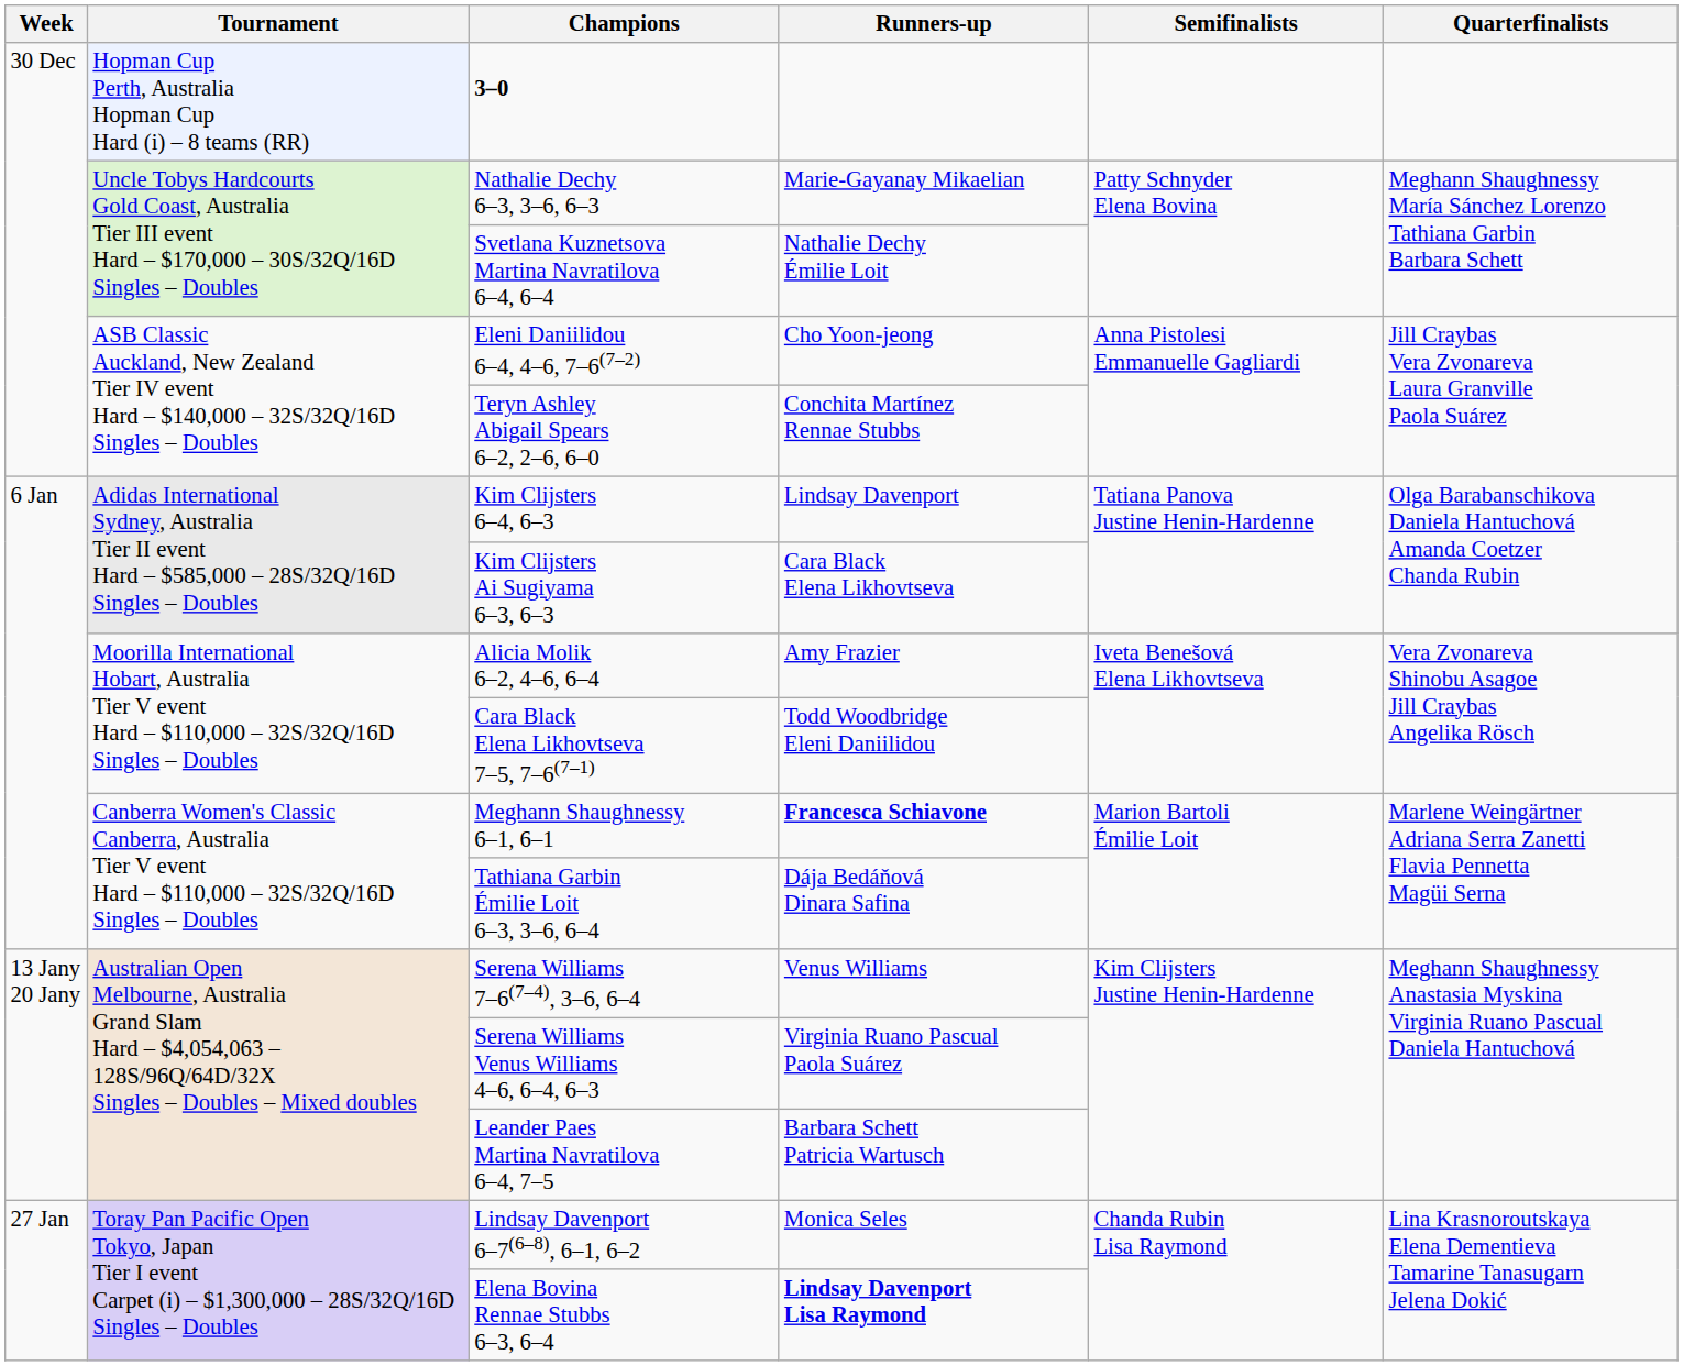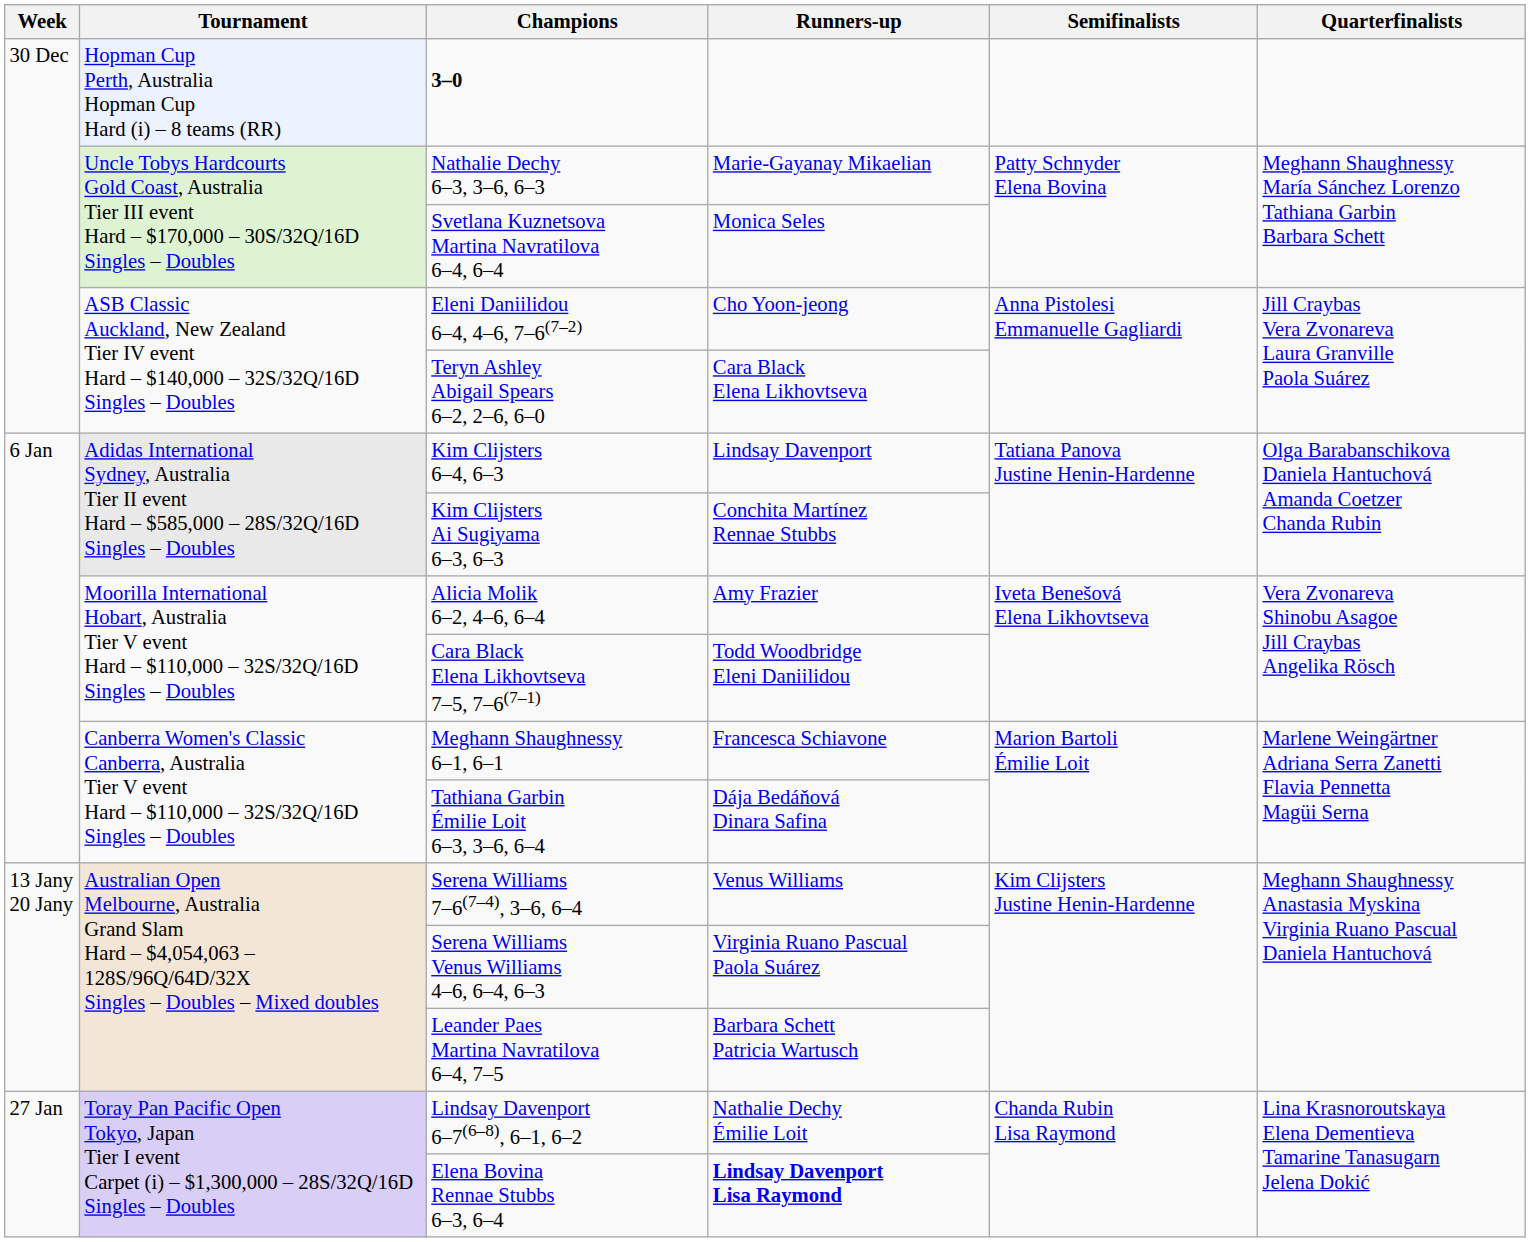Svetlana Kuznetsova Martina Navratilova 6–4, 6–4 | Runners-up: Nathalie Dechy Émilie Loit -> Monica Seles
Teryn Ashley Abigail Spears 6–2, 2–6, 6–0 | Runners-up: Conchita Martínez Rennae Stubbs -> Cara Black Elena Likhovtseva
Kim Clijsters Ai Sugiyama 6–3, 6–3 | Runners-up: Cara Black Elena Likhovtseva -> Conchita Martínez Rennae Stubbs
Meghann Shaughnessy 6–1, 6–1 | Runners-up: bold -> normal
Lindsay Davenport 6–7(6–8), 6–1, 6–2 | Runners-up: Monica Seles -> Nathalie Dechy Émilie Loit
